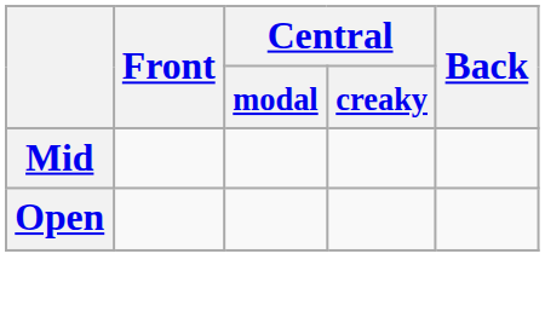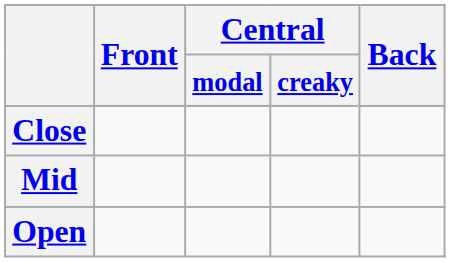+ row: Close
